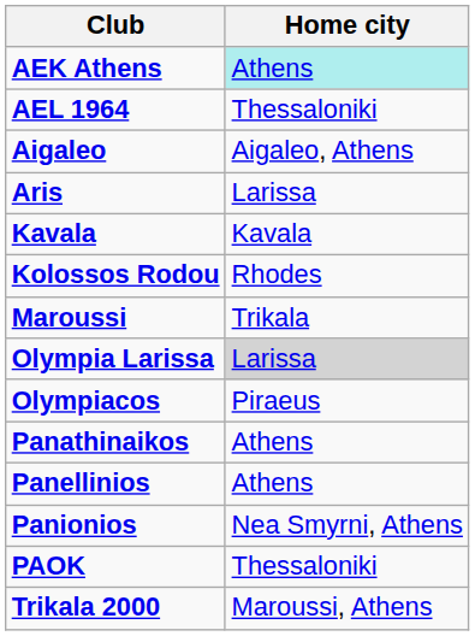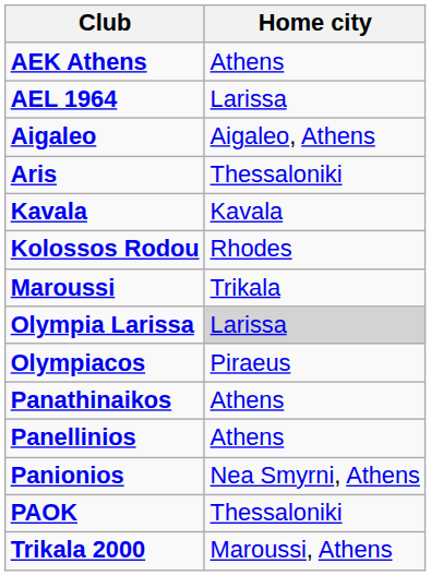AEK Athens | Home city: paleturquoise background -> no background
AEL 1964 | Home city: Thessaloniki -> Larissa
Aris | Home city: Larissa -> Thessaloniki
